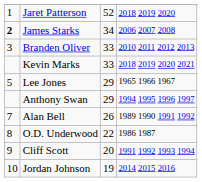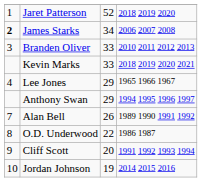Lee Jones | column 1: 5 -> 4
